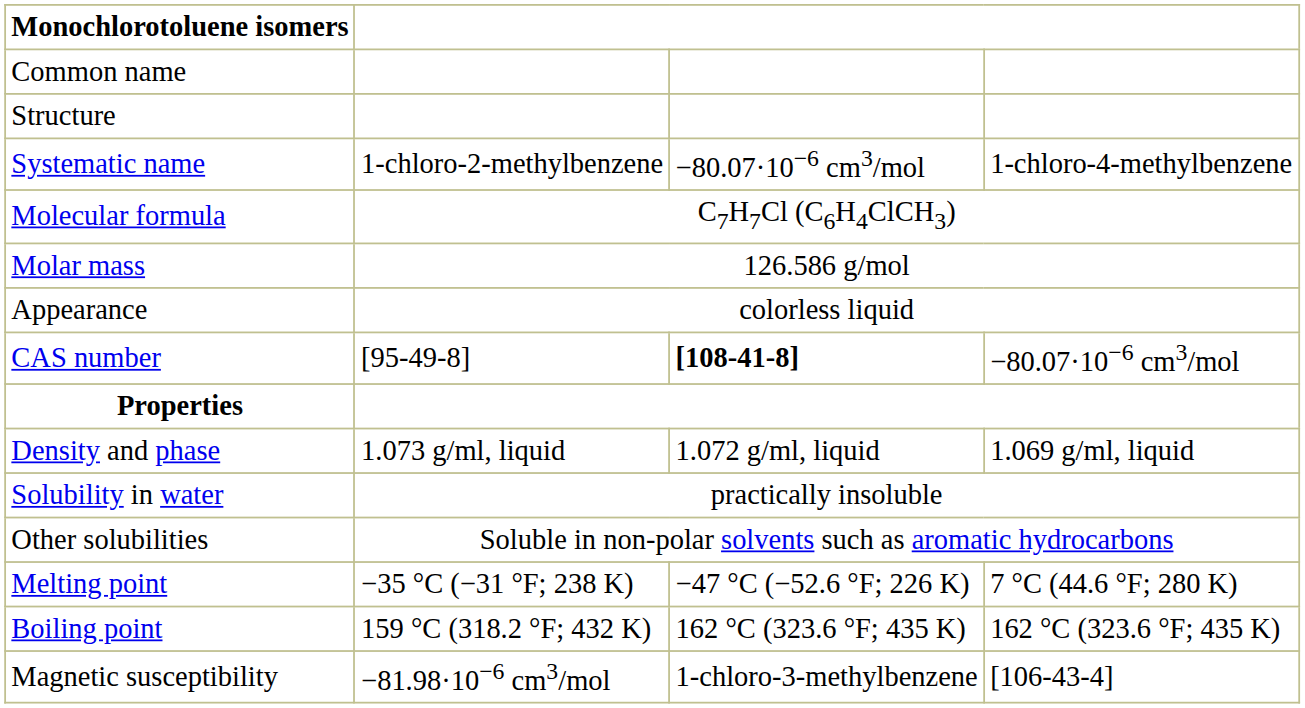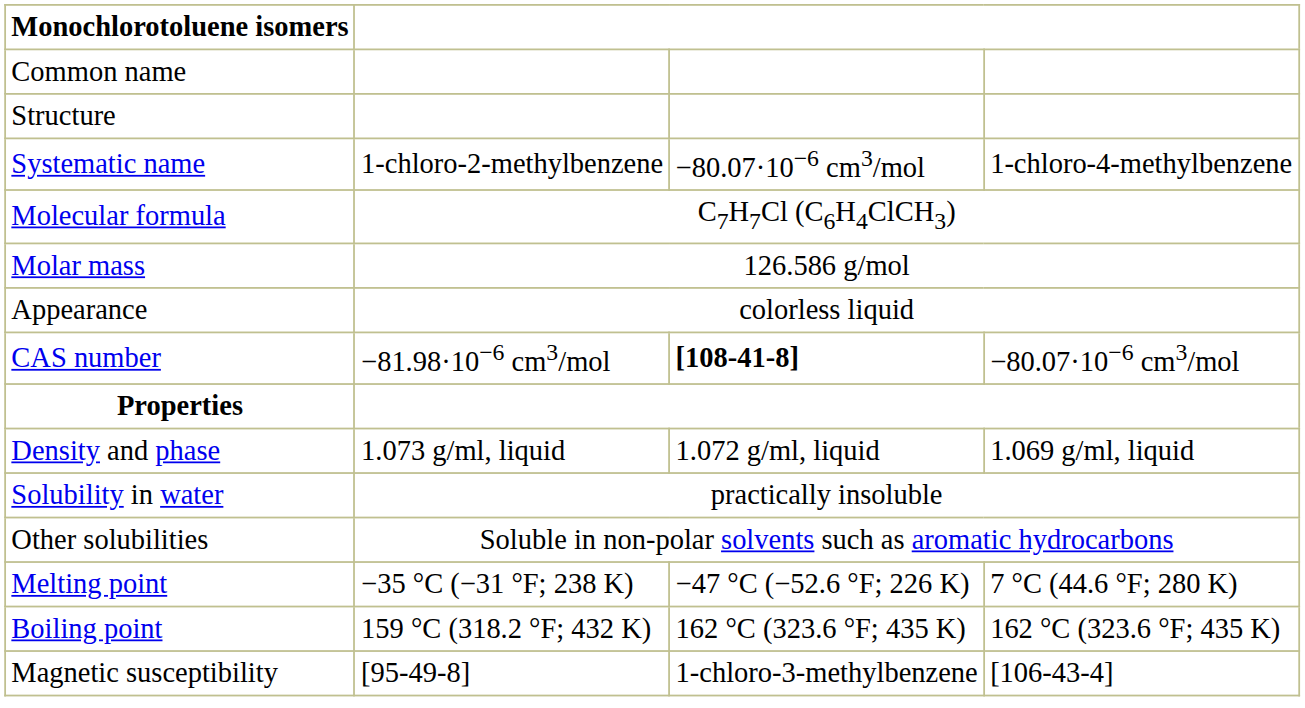CAS number | column 2: [95-49-8] -> −81.98·10−6 cm3/mol
Magnetic susceptibility | column 2: −81.98·10−6 cm3/mol -> [95-49-8]
